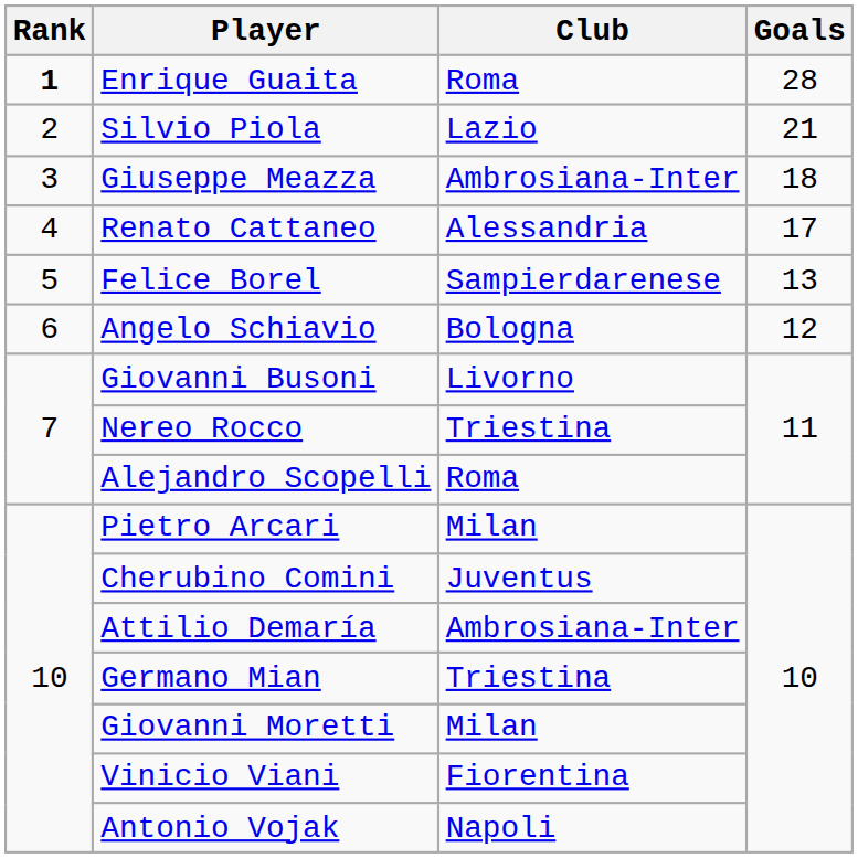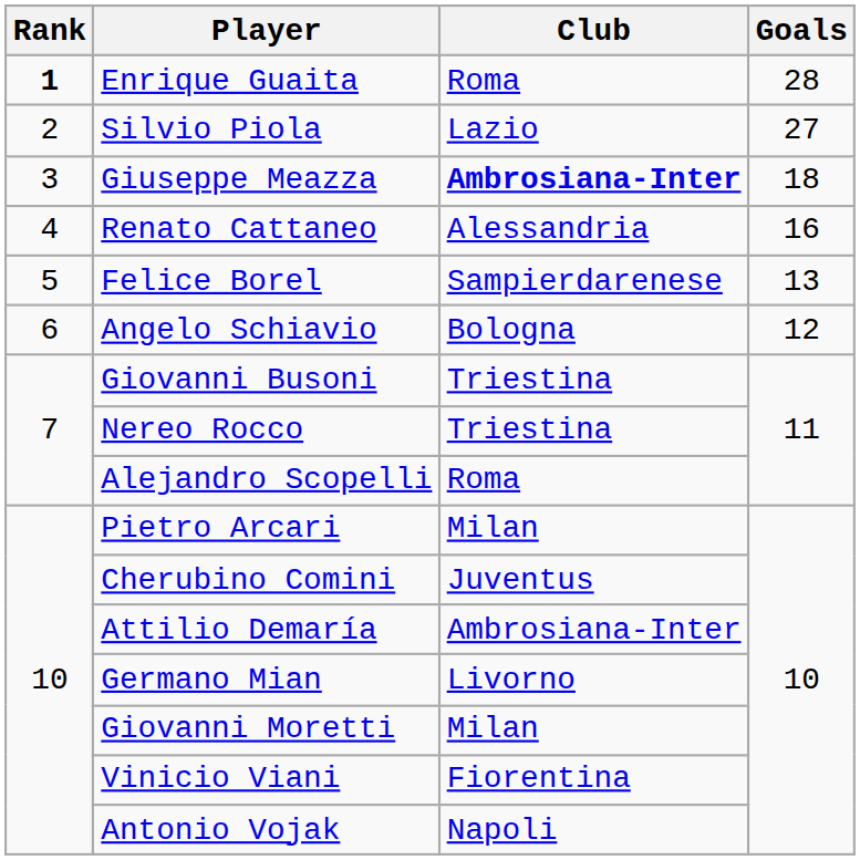Silvio Piola | Goals: 21 -> 27
Giuseppe Meazza | Club: normal -> bold
Renato Cattaneo | Goals: 17 -> 16
Giovanni Busoni | Club: Livorno -> Triestina
Germano Mian | Club: Triestina -> Livorno
